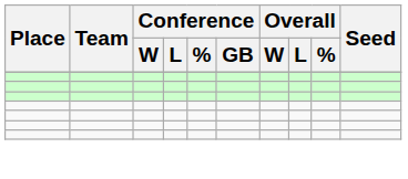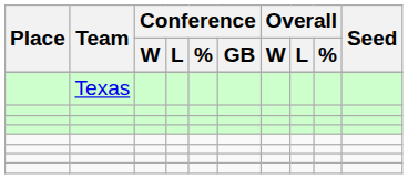+ row: Texas
